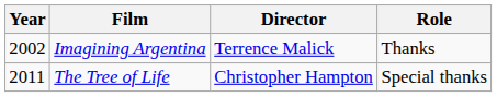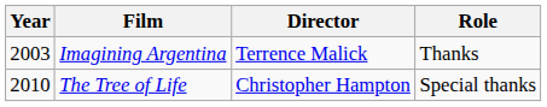Imagining Argentina | Year: 2002 -> 2003
The Tree of Life | Year: 2011 -> 2010
